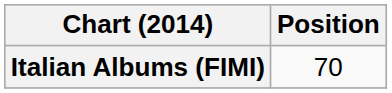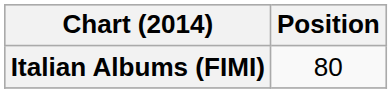Italian Albums (FIMI) | Position: 70 -> 80
